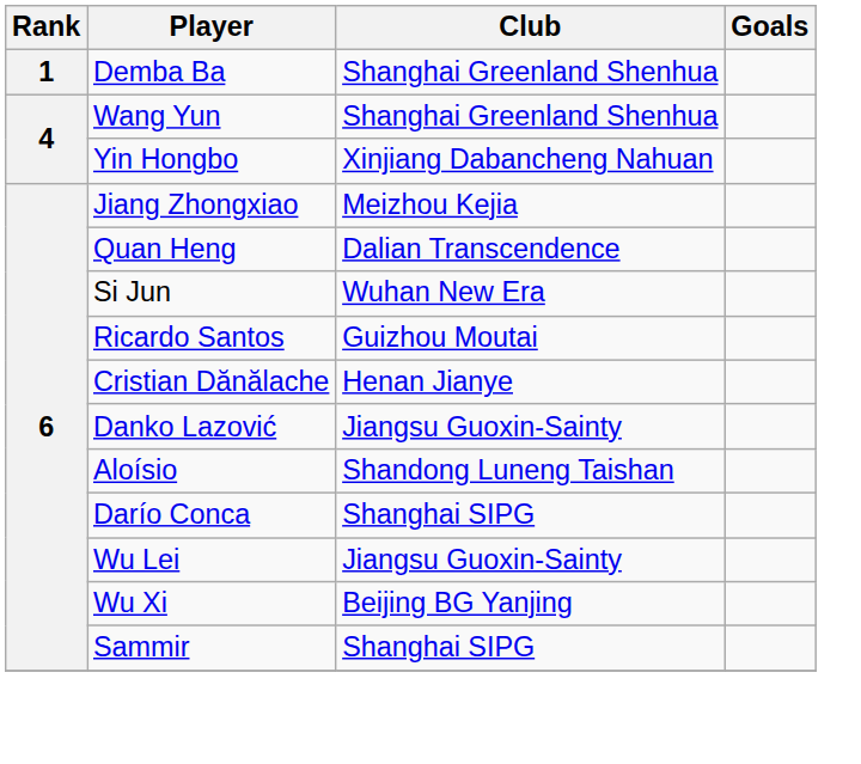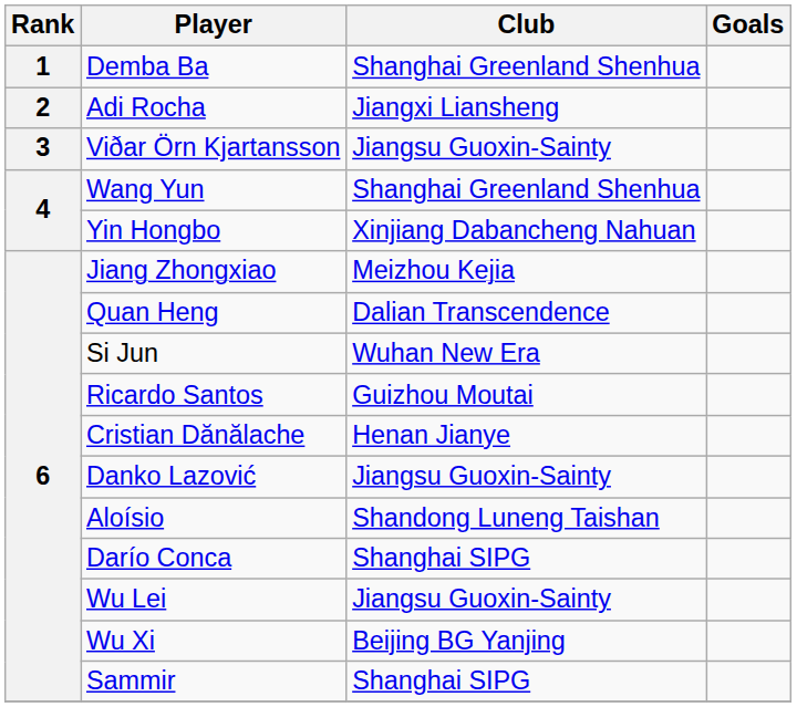+ row: 2 | Adi Rocha | Jiangxi Liansheng
+ row: 3 | Viðar Örn Kjartansson | Jiangsu Guoxin-Sainty
